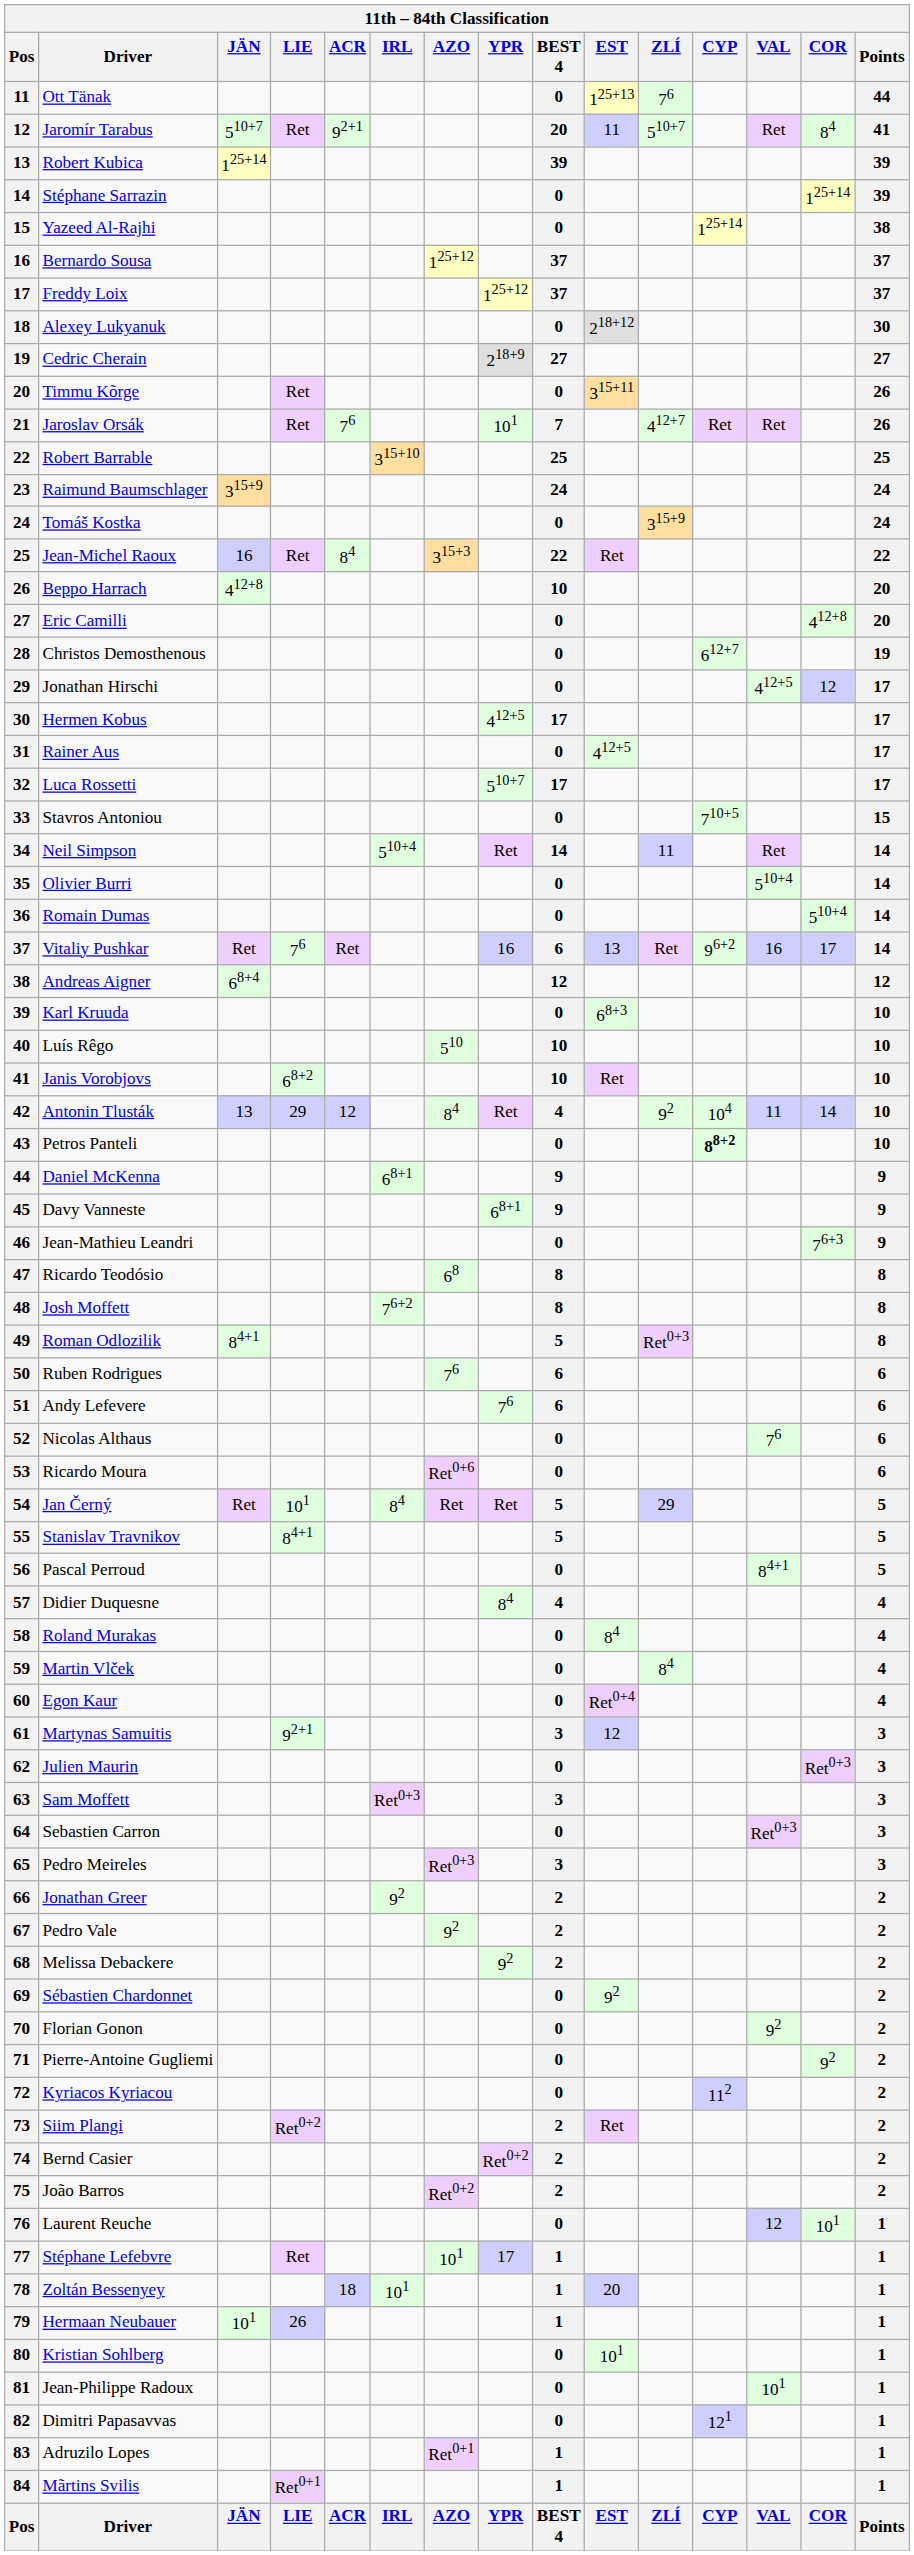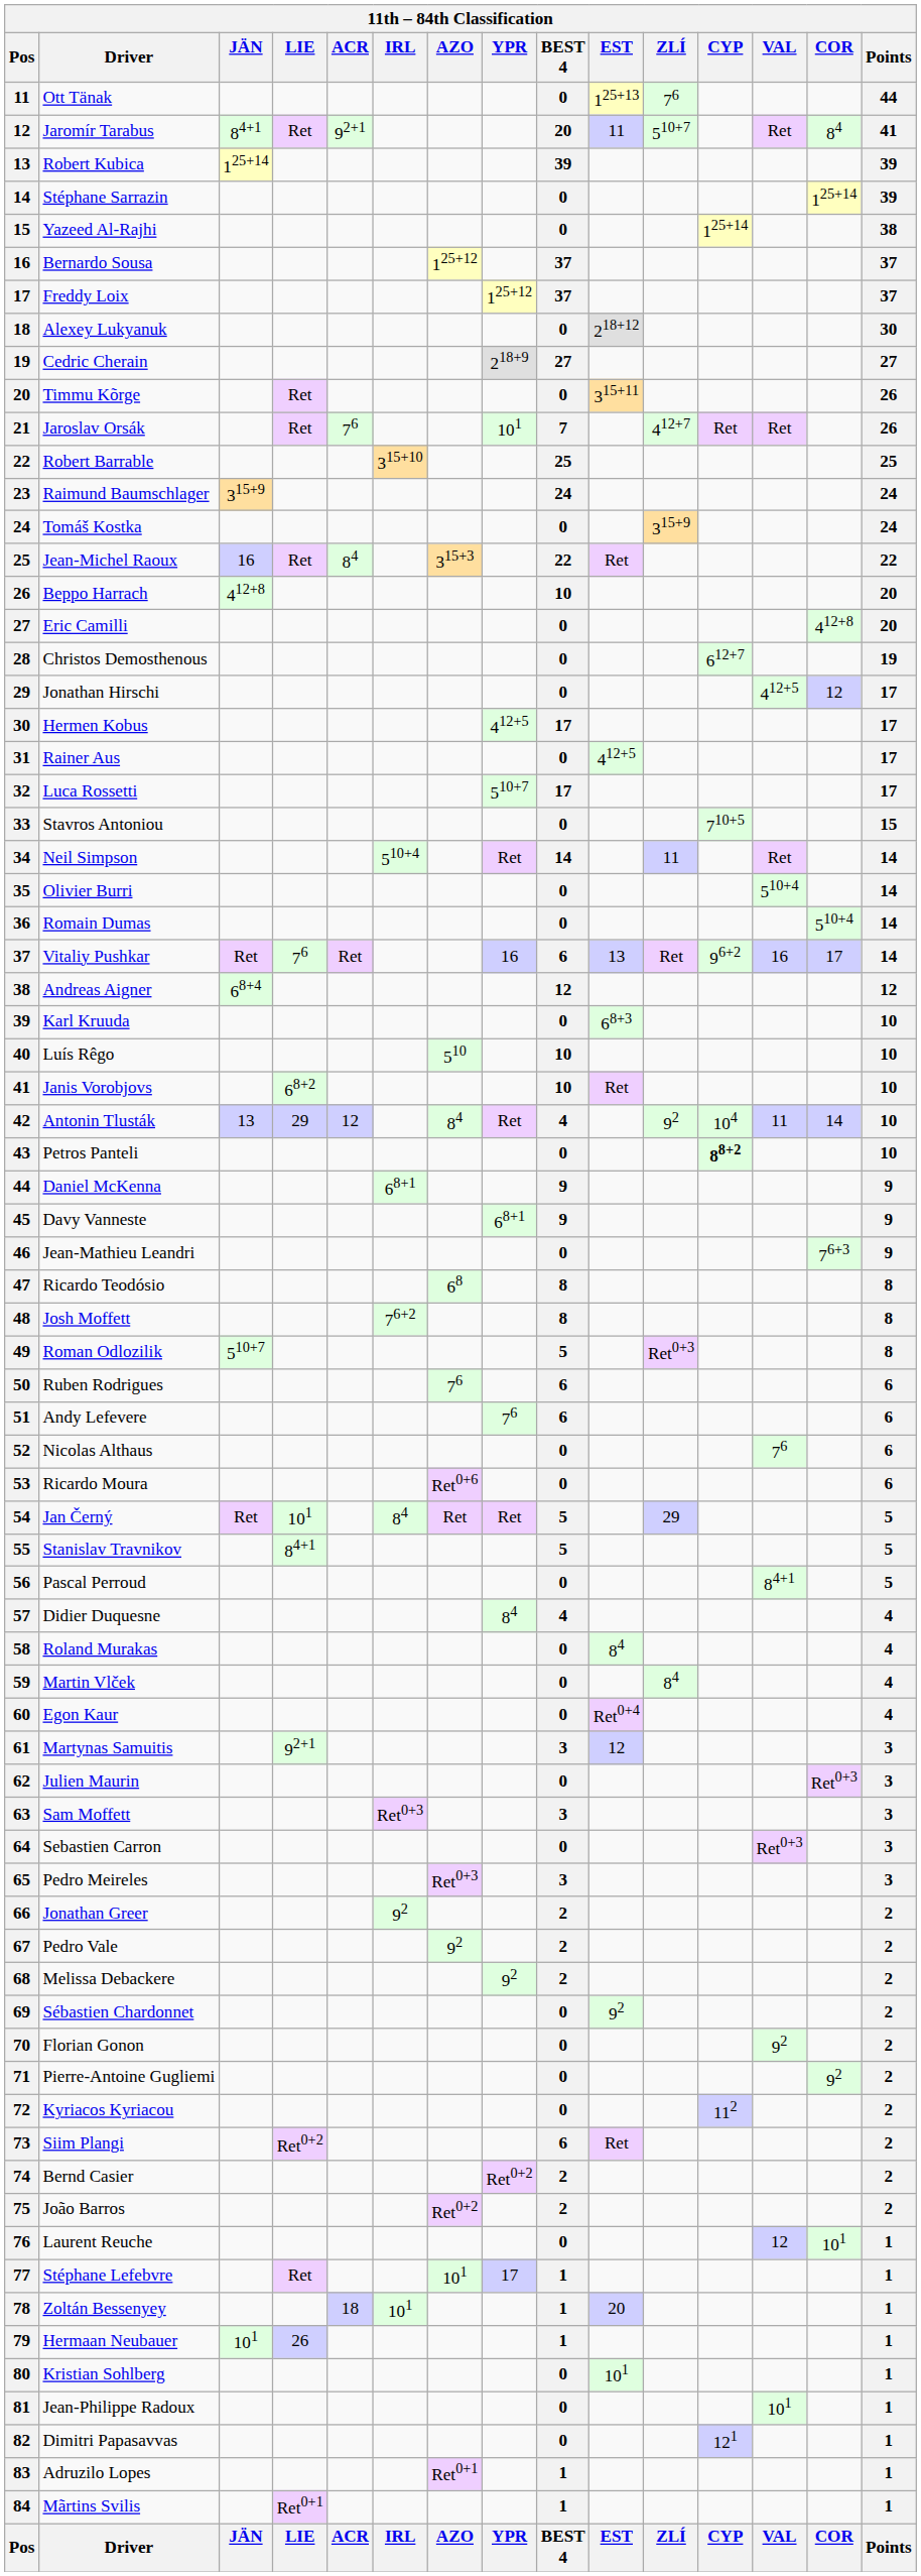Jaromír Tarabus | JÄN: 510+7 -> 84+1
Roman Odlozilik | JÄN: 84+1 -> 510+7
Siim Plangi | BEST 4: 2 -> 6
